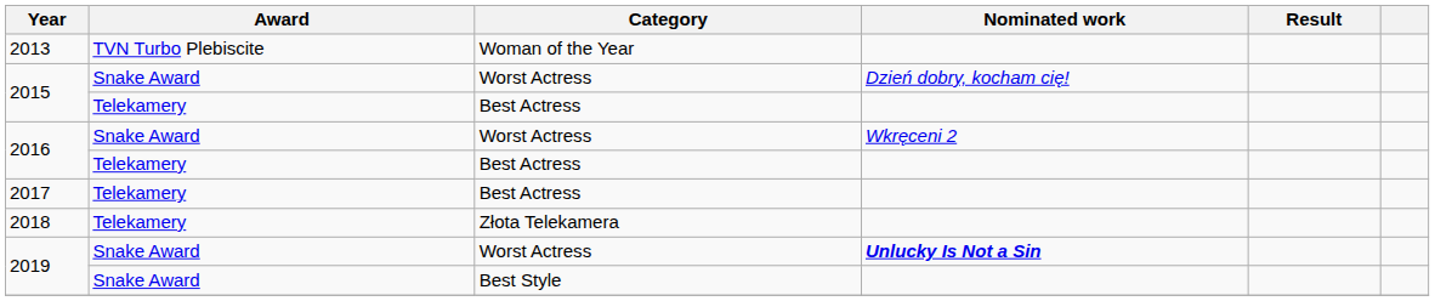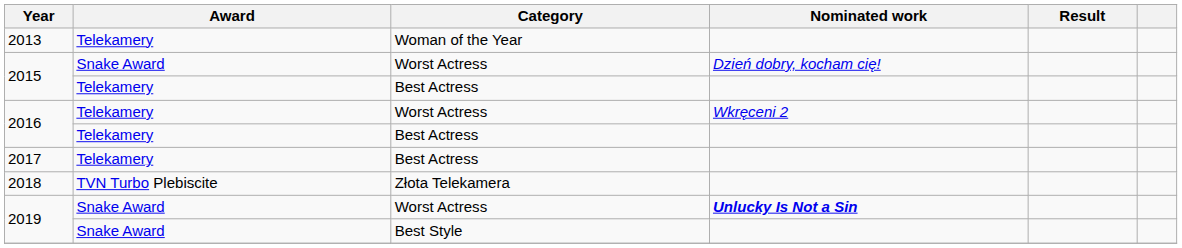2013 | Award: TVN Turbo Plebiscite -> Telekamery
2016 / Worst Actress | Award: Snake Award -> Telekamery
2018 | Award: Telekamery -> TVN Turbo Plebiscite
